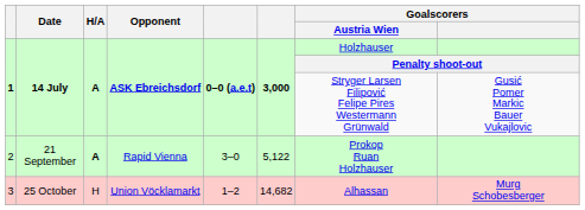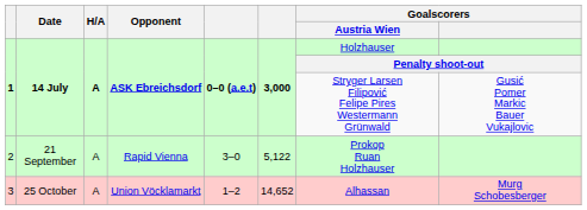2 | H/A: bold -> normal
3 | H/A: H -> A
3 | column 6: 14,682 -> 14,652
